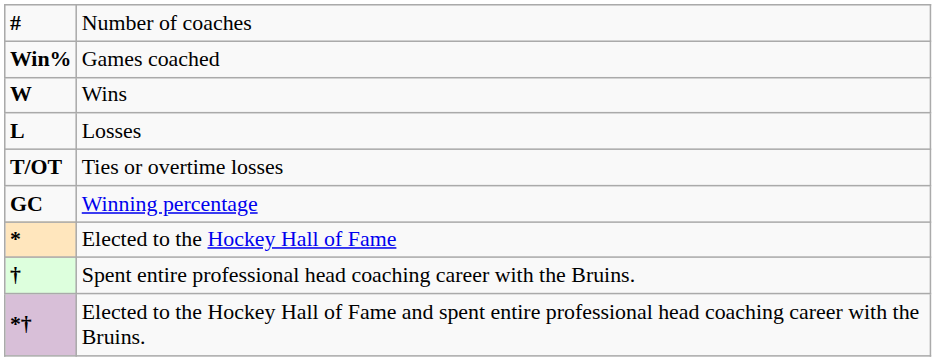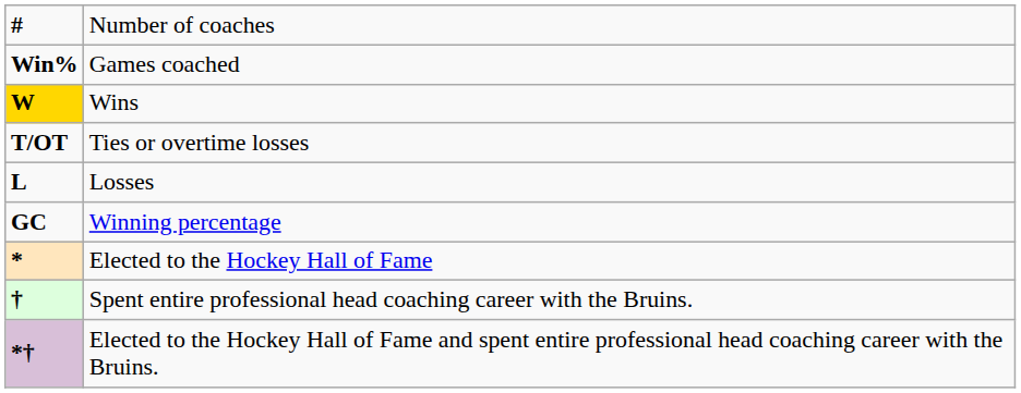Wins | column 1: no background -> gold background
rows swapped: Losses <-> Ties or overtime losses
